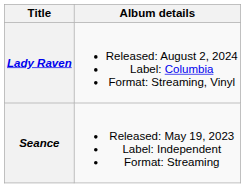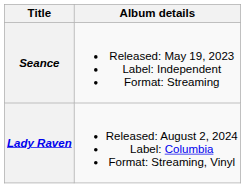rows swapped: Seance <-> Lady Raven
